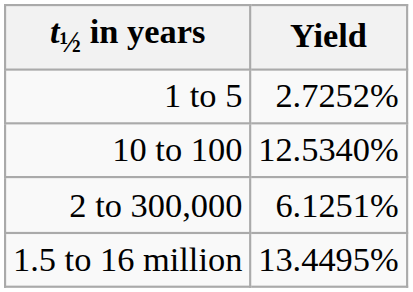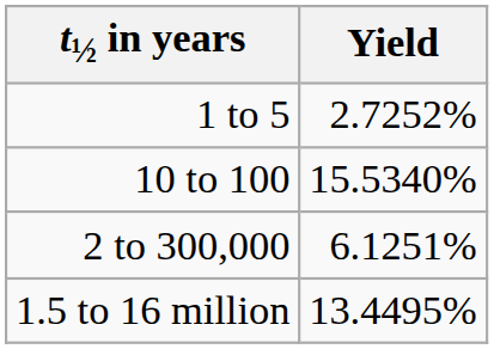10 to 100 | Yield: 12.5340% -> 15.5340%
